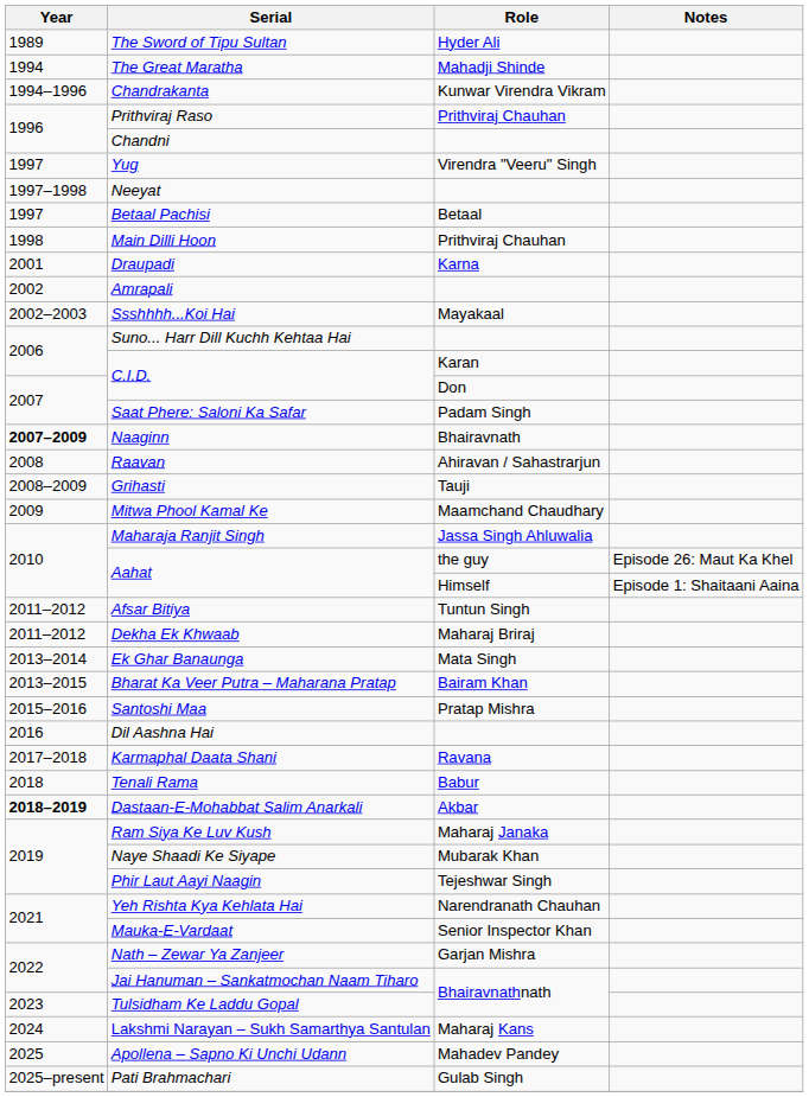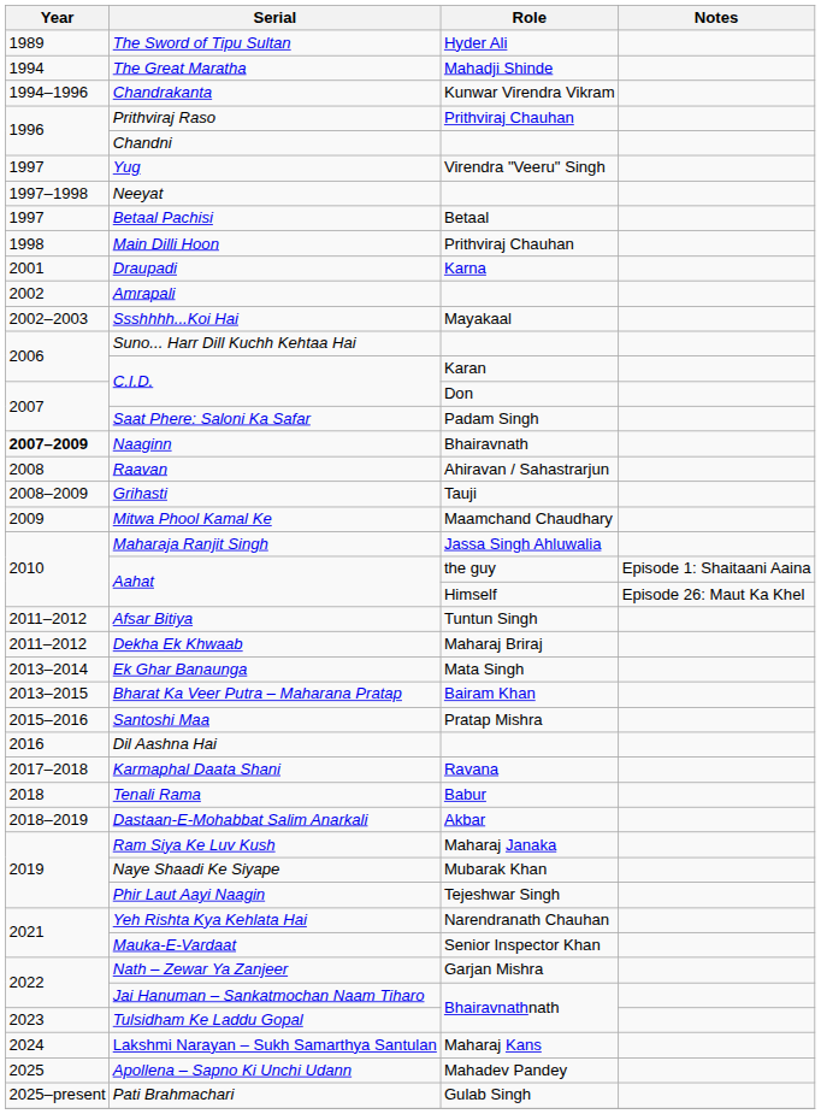Aahat / the guy | Notes: Episode 26: Maut Ka Khel -> Episode 1: Shaitaani Aaina
Aahat / Himself | Notes: Episode 1: Shaitaani Aaina -> Episode 26: Maut Ka Khel
Dastaan-E-Mohabbat Salim Anarkali | Year: bold -> normal
